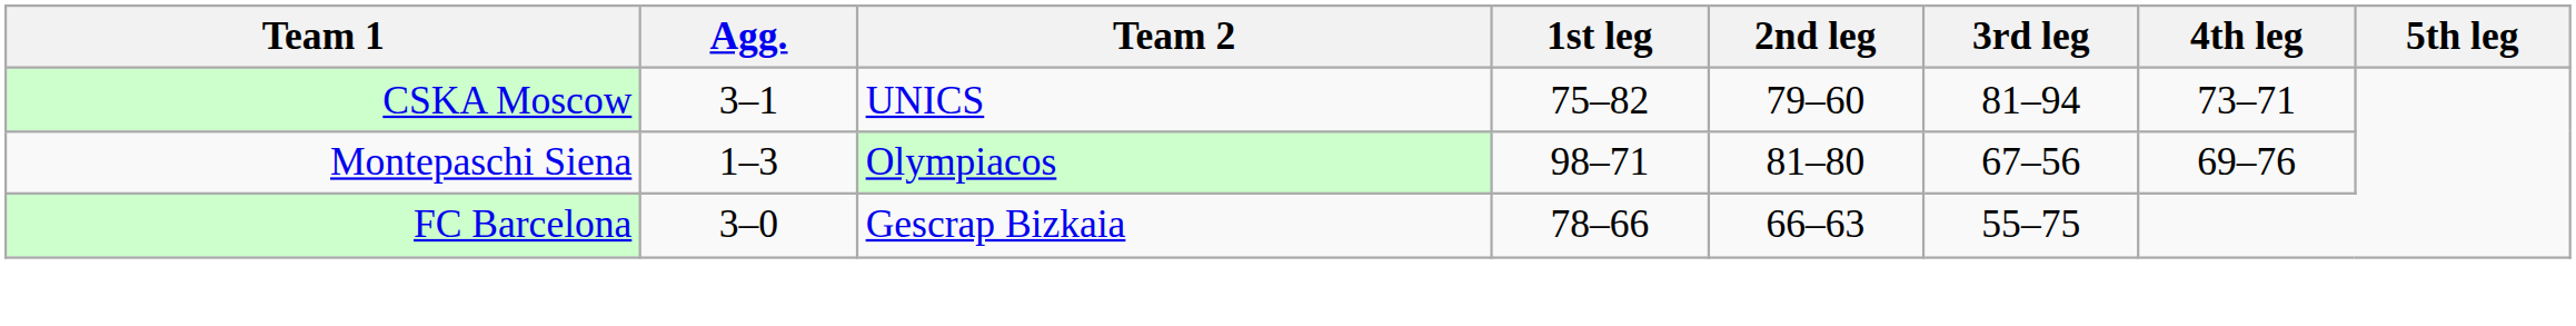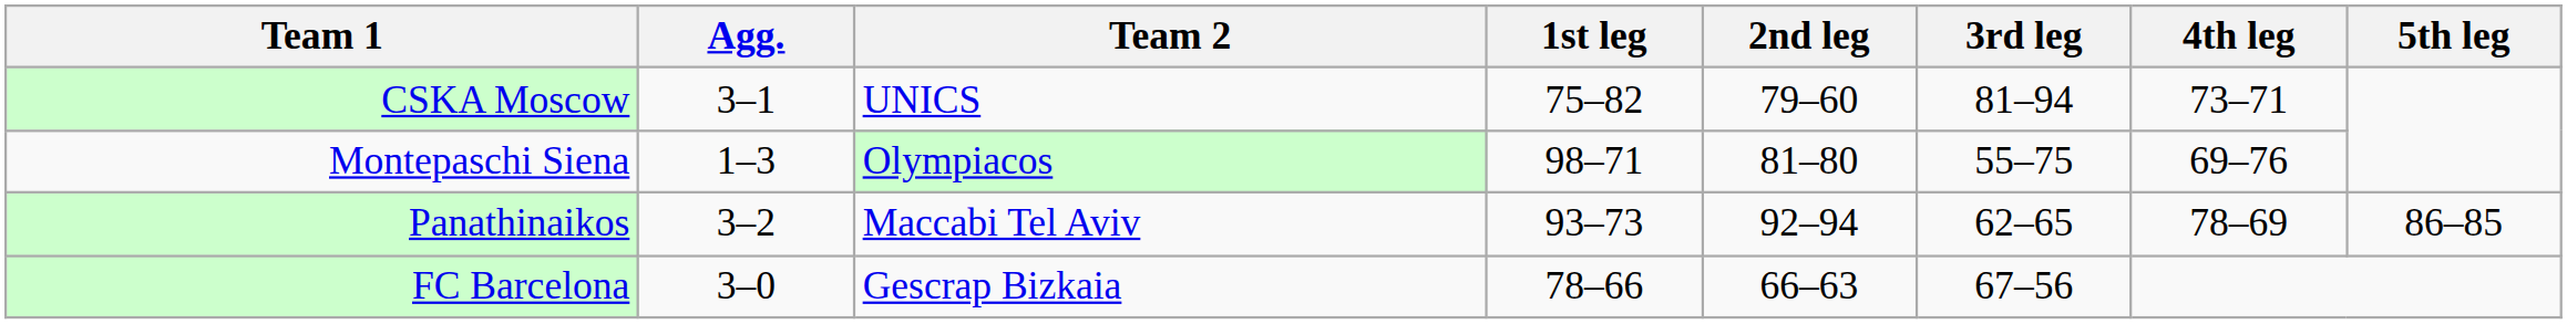Montepaschi Siena | 3rd leg: 67–56 -> 55–75
+ row: Panathinaikos | 3–2 | Maccabi Tel Aviv | 93–73 | 92–94 | 62–65 | 78–69 | 86–85
FC Barcelona | 3rd leg: 55–75 -> 67–56
